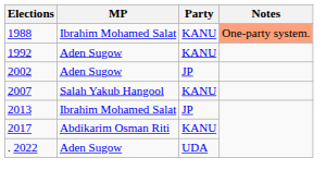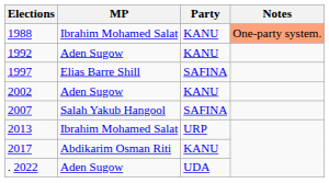+ row: 1997 | Elias Barre Shill | SAFINA
2002 | Party: JP -> KANU
2007 | Party: KANU -> SAFINA
2013 | Party: JP -> URP
